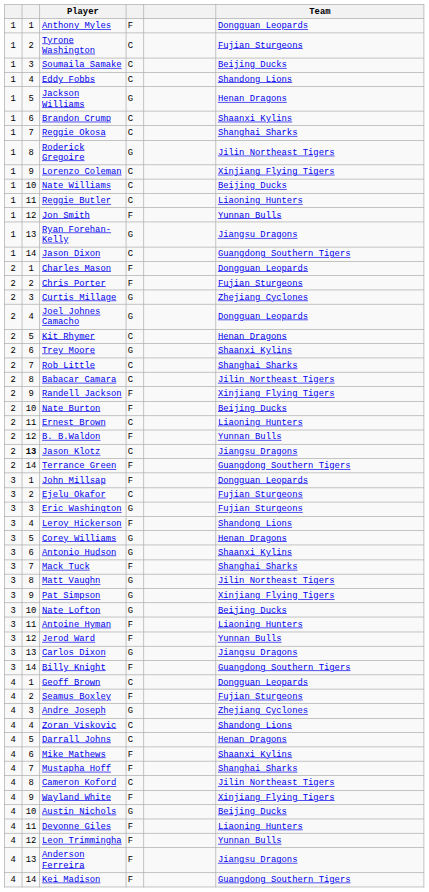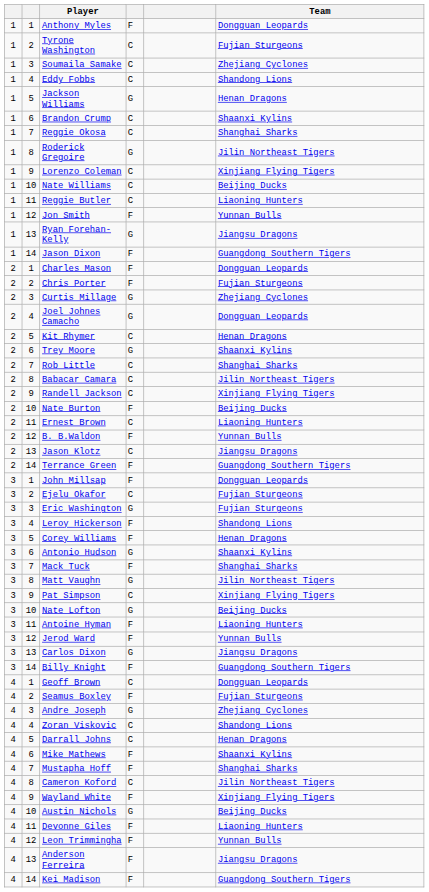Soumaila Samake | Team: Beijing Ducks -> Zhejiang Cyclones
Jason Dixon | column 4: C -> F
Randell Jackson | column 4: F -> C
Jason Klotz | column 2: bold -> normal
Corey Williams | column 4: G -> F
Pat Simpson | column 4: G -> C
